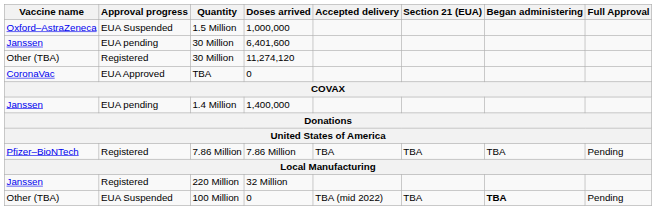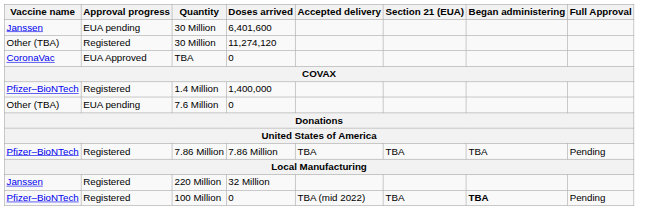- row: Oxford–AstraZeneca | EUA Suspended | 1.5 Million | 1,000,000
1.4 Million | Vaccine name: Janssen -> Pfizer–BioNTech
1.4 Million | Approval progress: EUA pending -> Registered
+ row: Other (TBA) | EUA pending | 7.6 Million | 0
100 Million | Vaccine name: Other (TBA) -> Pfizer–BioNTech
100 Million | Approval progress: EUA Suspended -> Registered
